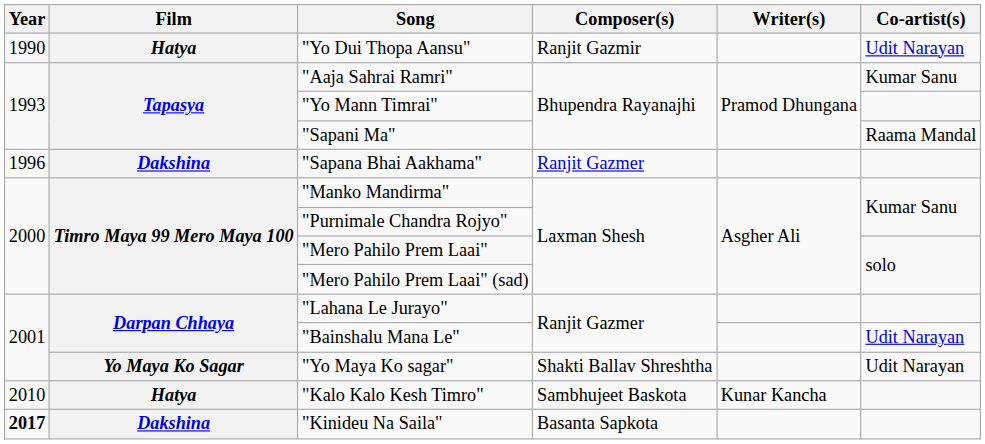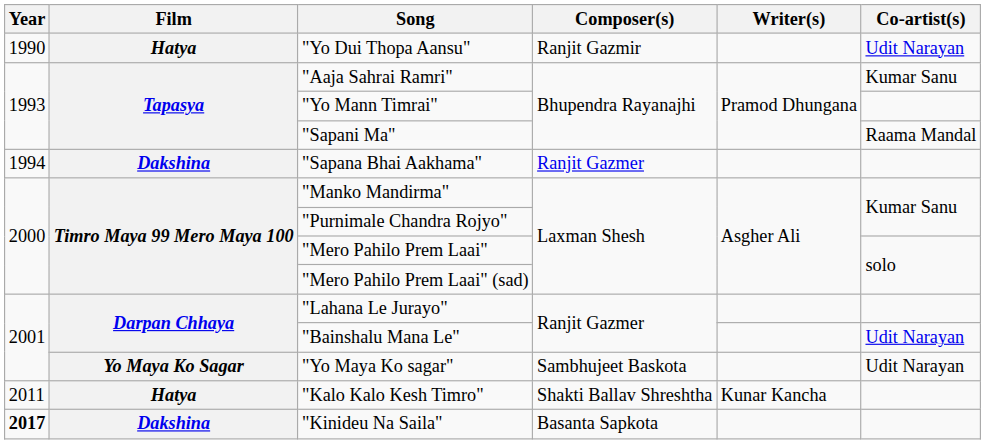"Sapana Bhai Aakhama" | Year: 1996 -> 1994
"Yo Maya Ko sagar" | Composer(s): Shakti Ballav Shreshtha -> Sambhujeet Baskota
"Kalo Kalo Kesh Timro" | Year: 2010 -> 2011
"Kalo Kalo Kesh Timro" | Composer(s): Sambhujeet Baskota -> Shakti Ballav Shreshtha
